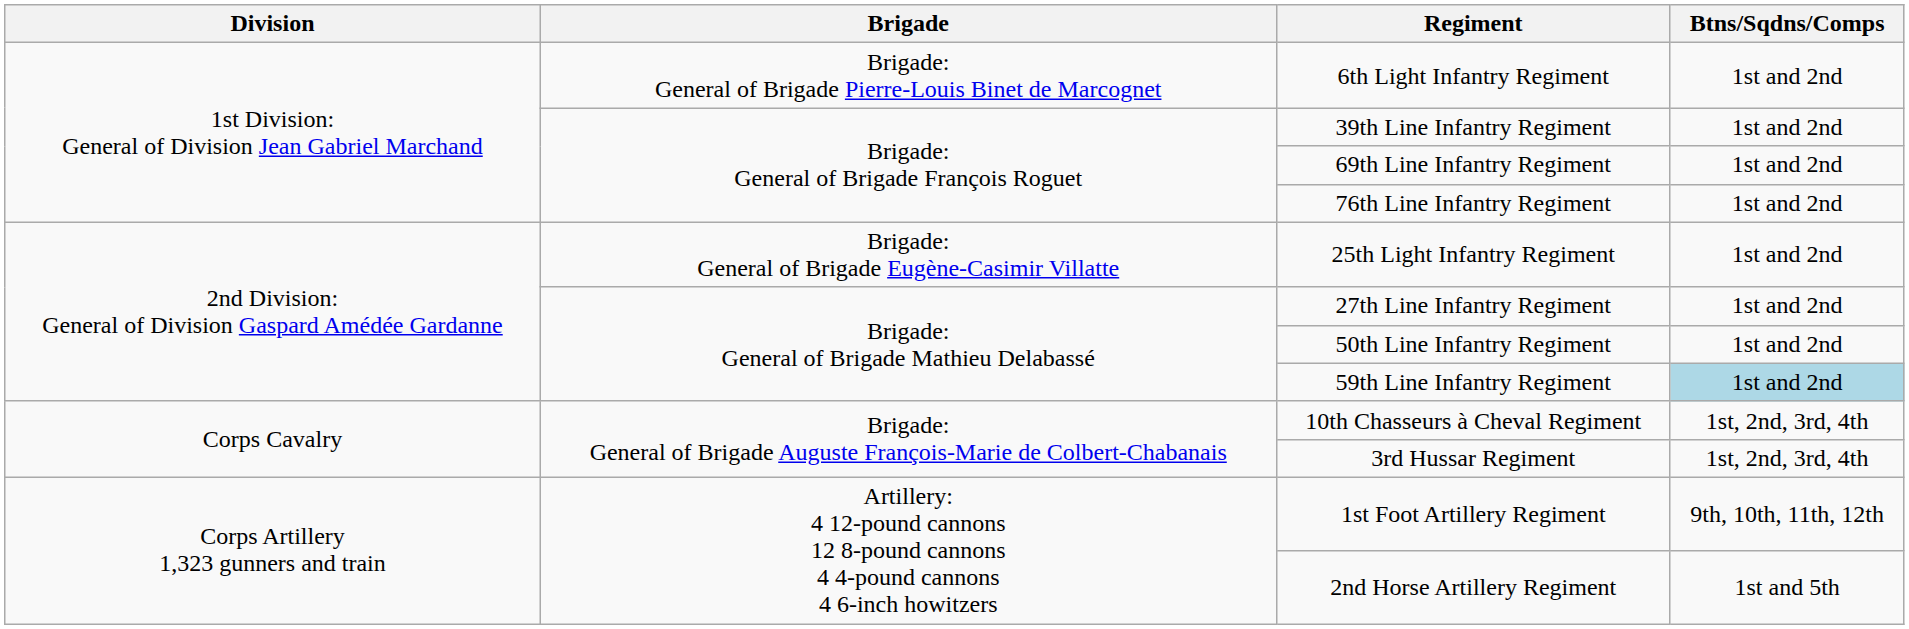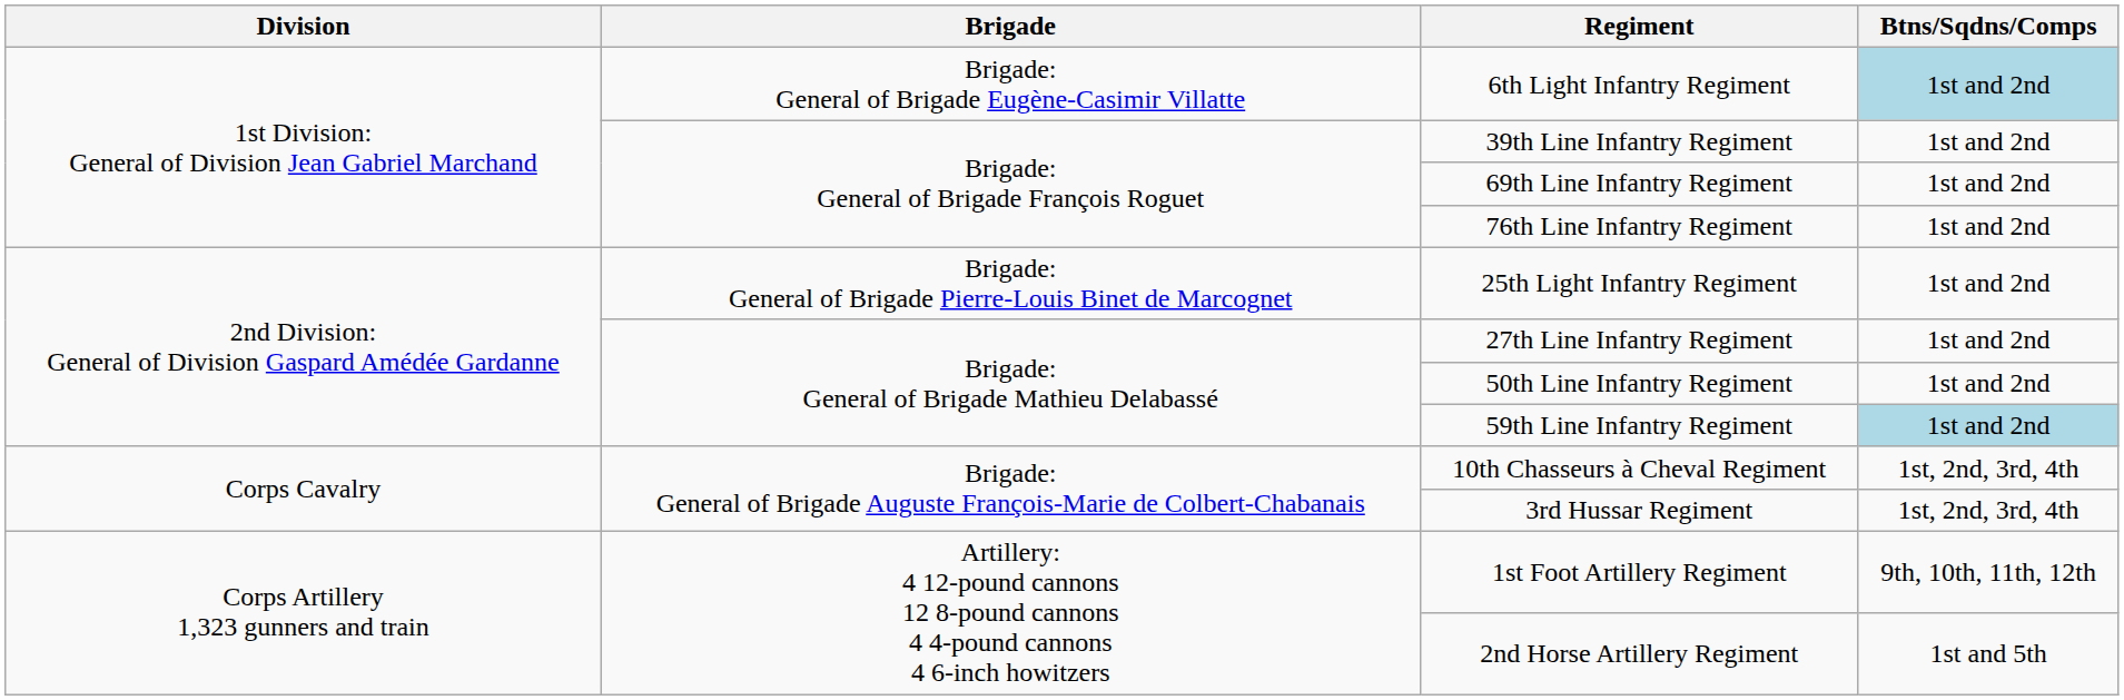6th Light Infantry Regiment | Brigade: Brigade: General of Brigade Pierre-Louis Binet de Marcognet -> Brigade: General of Brigade Eugène-Casimir Villatte
6th Light Infantry Regiment | Btns/Sqdns/Comps: no background -> lightblue background
25th Light Infantry Regiment | Brigade: Brigade: General of Brigade Eugène-Casimir Villatte -> Brigade: General of Brigade Pierre-Louis Binet de Marcognet
